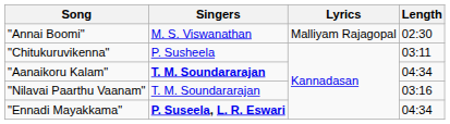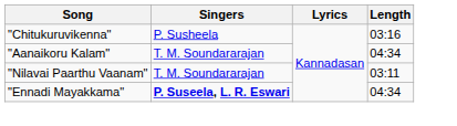- row: "Annai Boomi" | M. S. Viswanathan | Malliyam Rajagopal | 02:30
"Chitukuruvikenna" | Length: 03:11 -> 03:16
"Aanaikoru Kalam" | Singers: bold -> normal
"Nilavai Paarthu Vaanam" | Length: 03:16 -> 03:11
